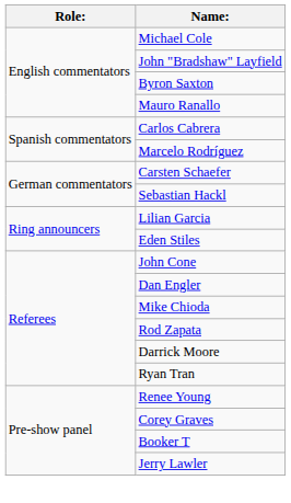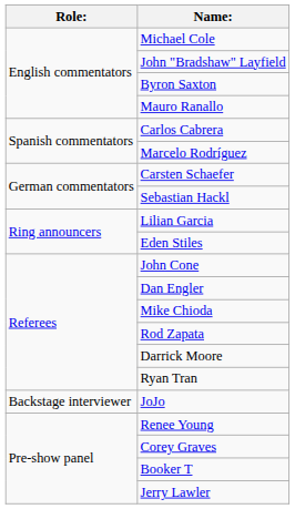+ row: Backstage interviewer | JoJo
